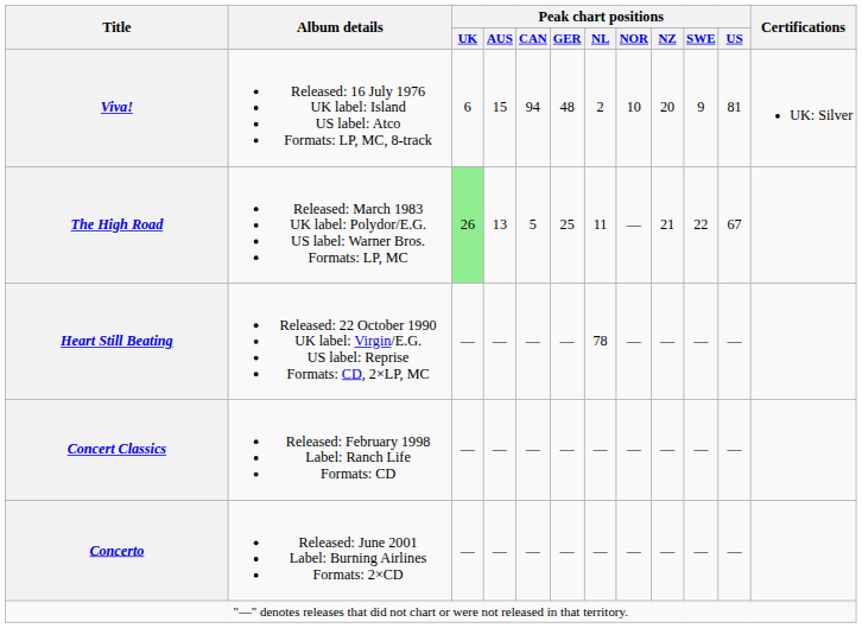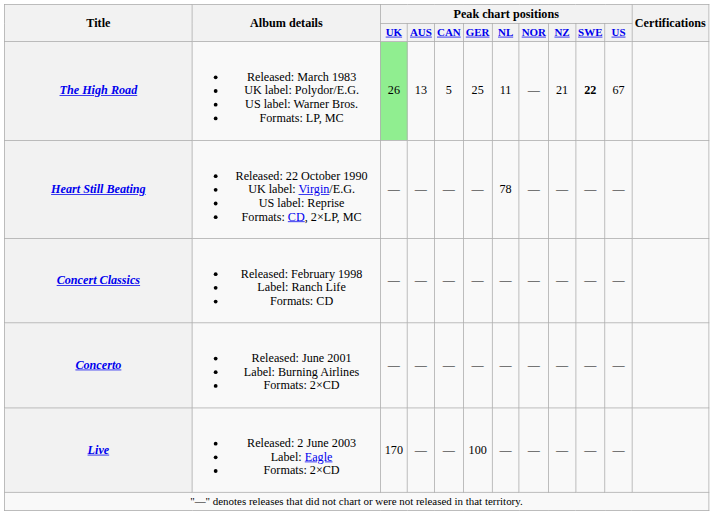- row: Viva! | Released: 16 July 1976 UK label: Island US label: Atco Formats: LP, MC, 8-track | 6 | 15 | 94 | 48 | 2 | 10 | 20 | 9 | 81 | UK: Silver
The High Road | Peak chart positions / SWE: normal -> bold
+ row: Live | Released: 2 June 2003 Label: Eagle Formats: 2×CD | 170 | — | — | 100 | — | — | — | — | —
